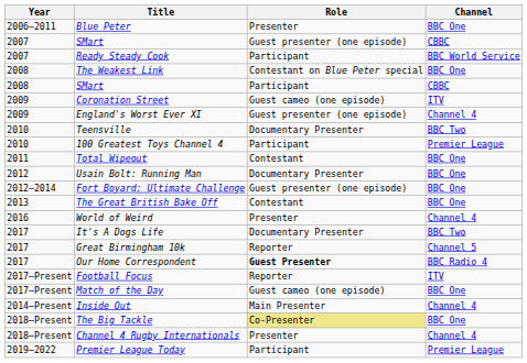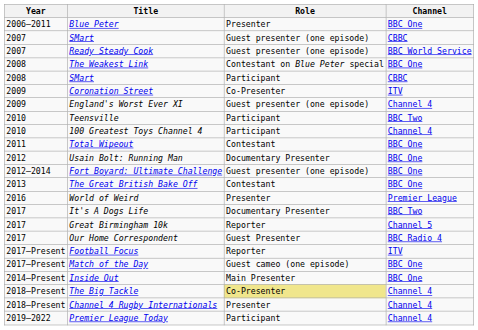Ready Steady Cook | Role: Participant -> Guest presenter (one episode)
Coronation Street | Role: Guest cameo (one episode) -> Co-Presenter
Teensville | Role: Documentary Presenter -> Participant
100 Greatest Toys Channel 4 | Channel: Premier League -> Channel 4
World of Weird | Channel: Channel 4 -> Premier League
Our Home Correspondent | Role: bold -> normal
Inside Out | Channel: Channel 4 -> BBC One
The Big Tackle | Channel: BBC One -> Channel 4
Premier League Today | Channel: Premier League -> Channel 4
